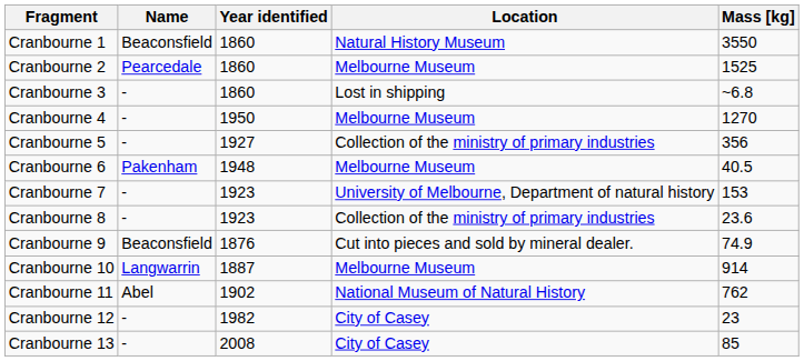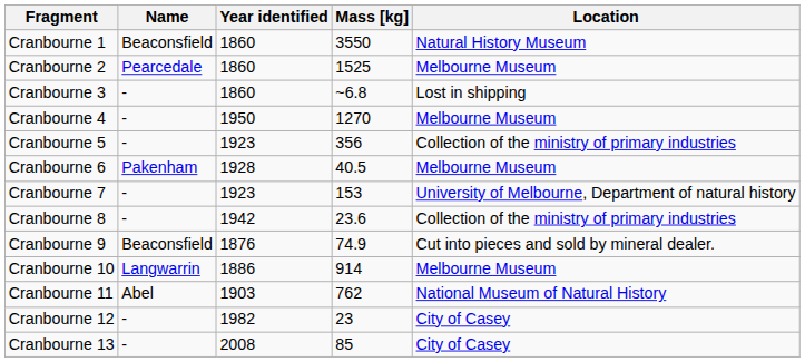columns swapped: Mass [kg] <-> Location
Cranbourne 5 | Year identified: 1927 -> 1923
Cranbourne 6 | Year identified: 1948 -> 1928
Cranbourne 8 | Year identified: 1923 -> 1942
Cranbourne 10 | Year identified: 1887 -> 1886
Cranbourne 11 | Year identified: 1902 -> 1903
